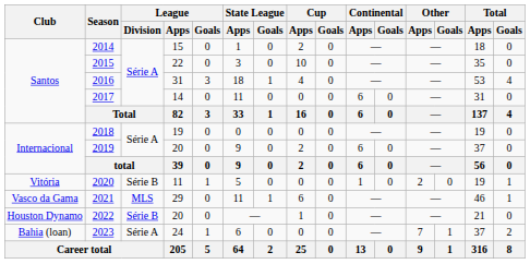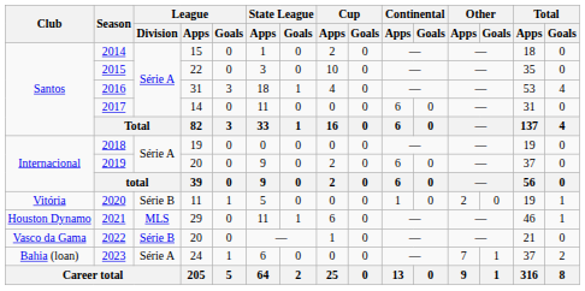2021 | Club: Vasco da Gama -> Houston Dynamo
2022 | Club: Houston Dynamo -> Vasco da Gama
